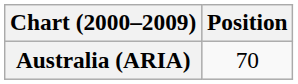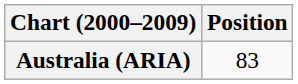Australia (ARIA) | Position: 70 -> 83
